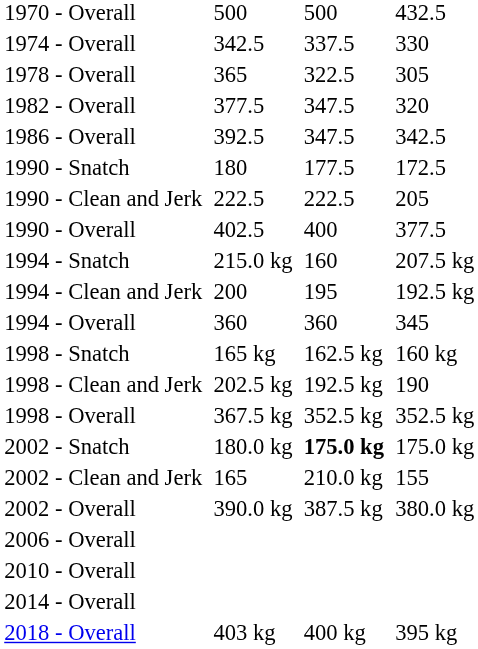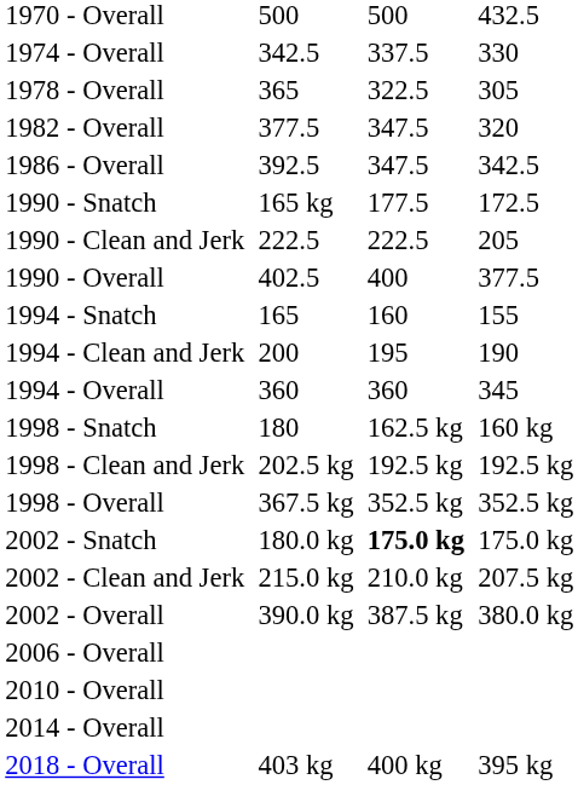1990 - Snatch | column 3: 180 -> 165 kg
1994 - Snatch | column 3: 215.0 kg -> 165
1994 - Snatch | column 7: 207.5 kg -> 155
1994 - Clean and Jerk | column 7: 192.5 kg -> 190
1998 - Snatch | column 3: 165 kg -> 180
1998 - Clean and Jerk | column 7: 190 -> 192.5 kg
2002 - Clean and Jerk | column 3: 165 -> 215.0 kg
2002 - Clean and Jerk | column 7: 155 -> 207.5 kg
